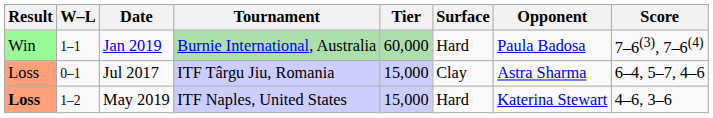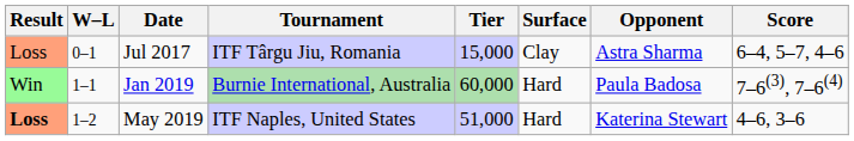rows swapped: Jul 2017 <-> Jan 2019
May 2019 | Tier: 15,000 -> 51,000
